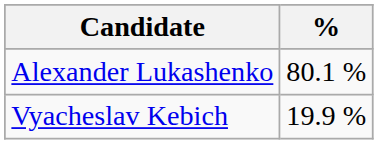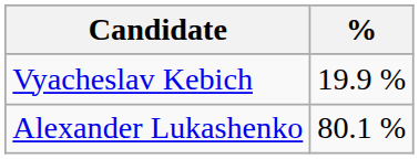rows swapped: Alexander Lukashenko <-> Vyacheslav Kebich
